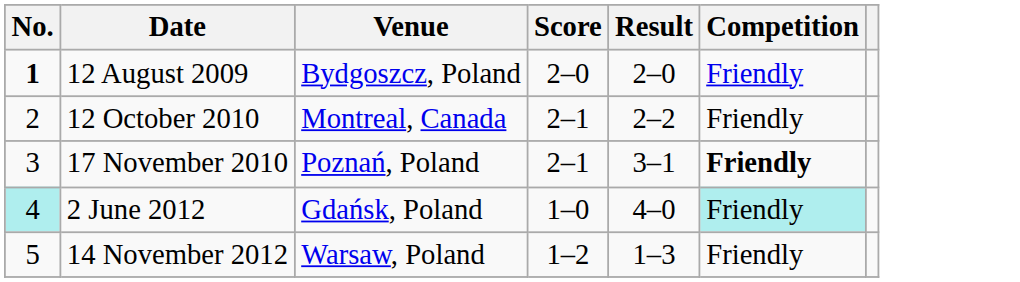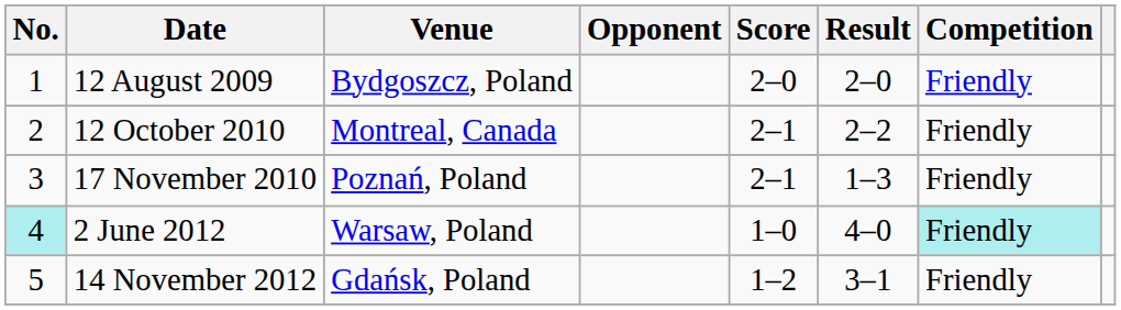+ column: Opponent
12 August 2009 | No.: bold -> normal
17 November 2010 | Result: 3–1 -> 1–3
17 November 2010 | Competition: bold -> normal
2 June 2012 | Venue: Gdańsk, Poland -> Warsaw, Poland
14 November 2012 | Venue: Warsaw, Poland -> Gdańsk, Poland
14 November 2012 | Result: 1–3 -> 3–1
